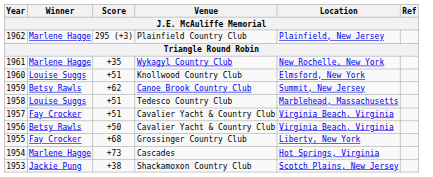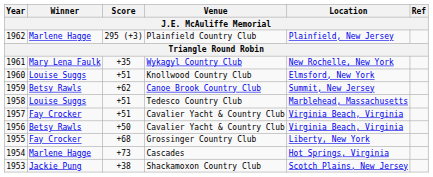Wykagyl Country Club | Winner: Marlene Hagge -> Mary Lena Faulk
